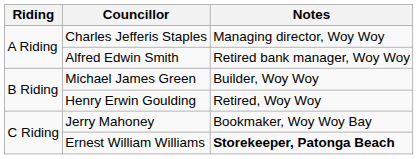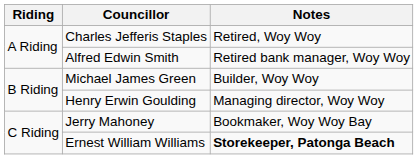Charles Jefferis Staples | Notes: Managing director, Woy Woy -> Retired, Woy Woy
Henry Erwin Goulding | Notes: Retired, Woy Woy -> Managing director, Woy Woy
